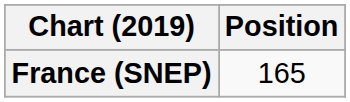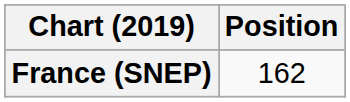France (SNEP) | Position: 165 -> 162
